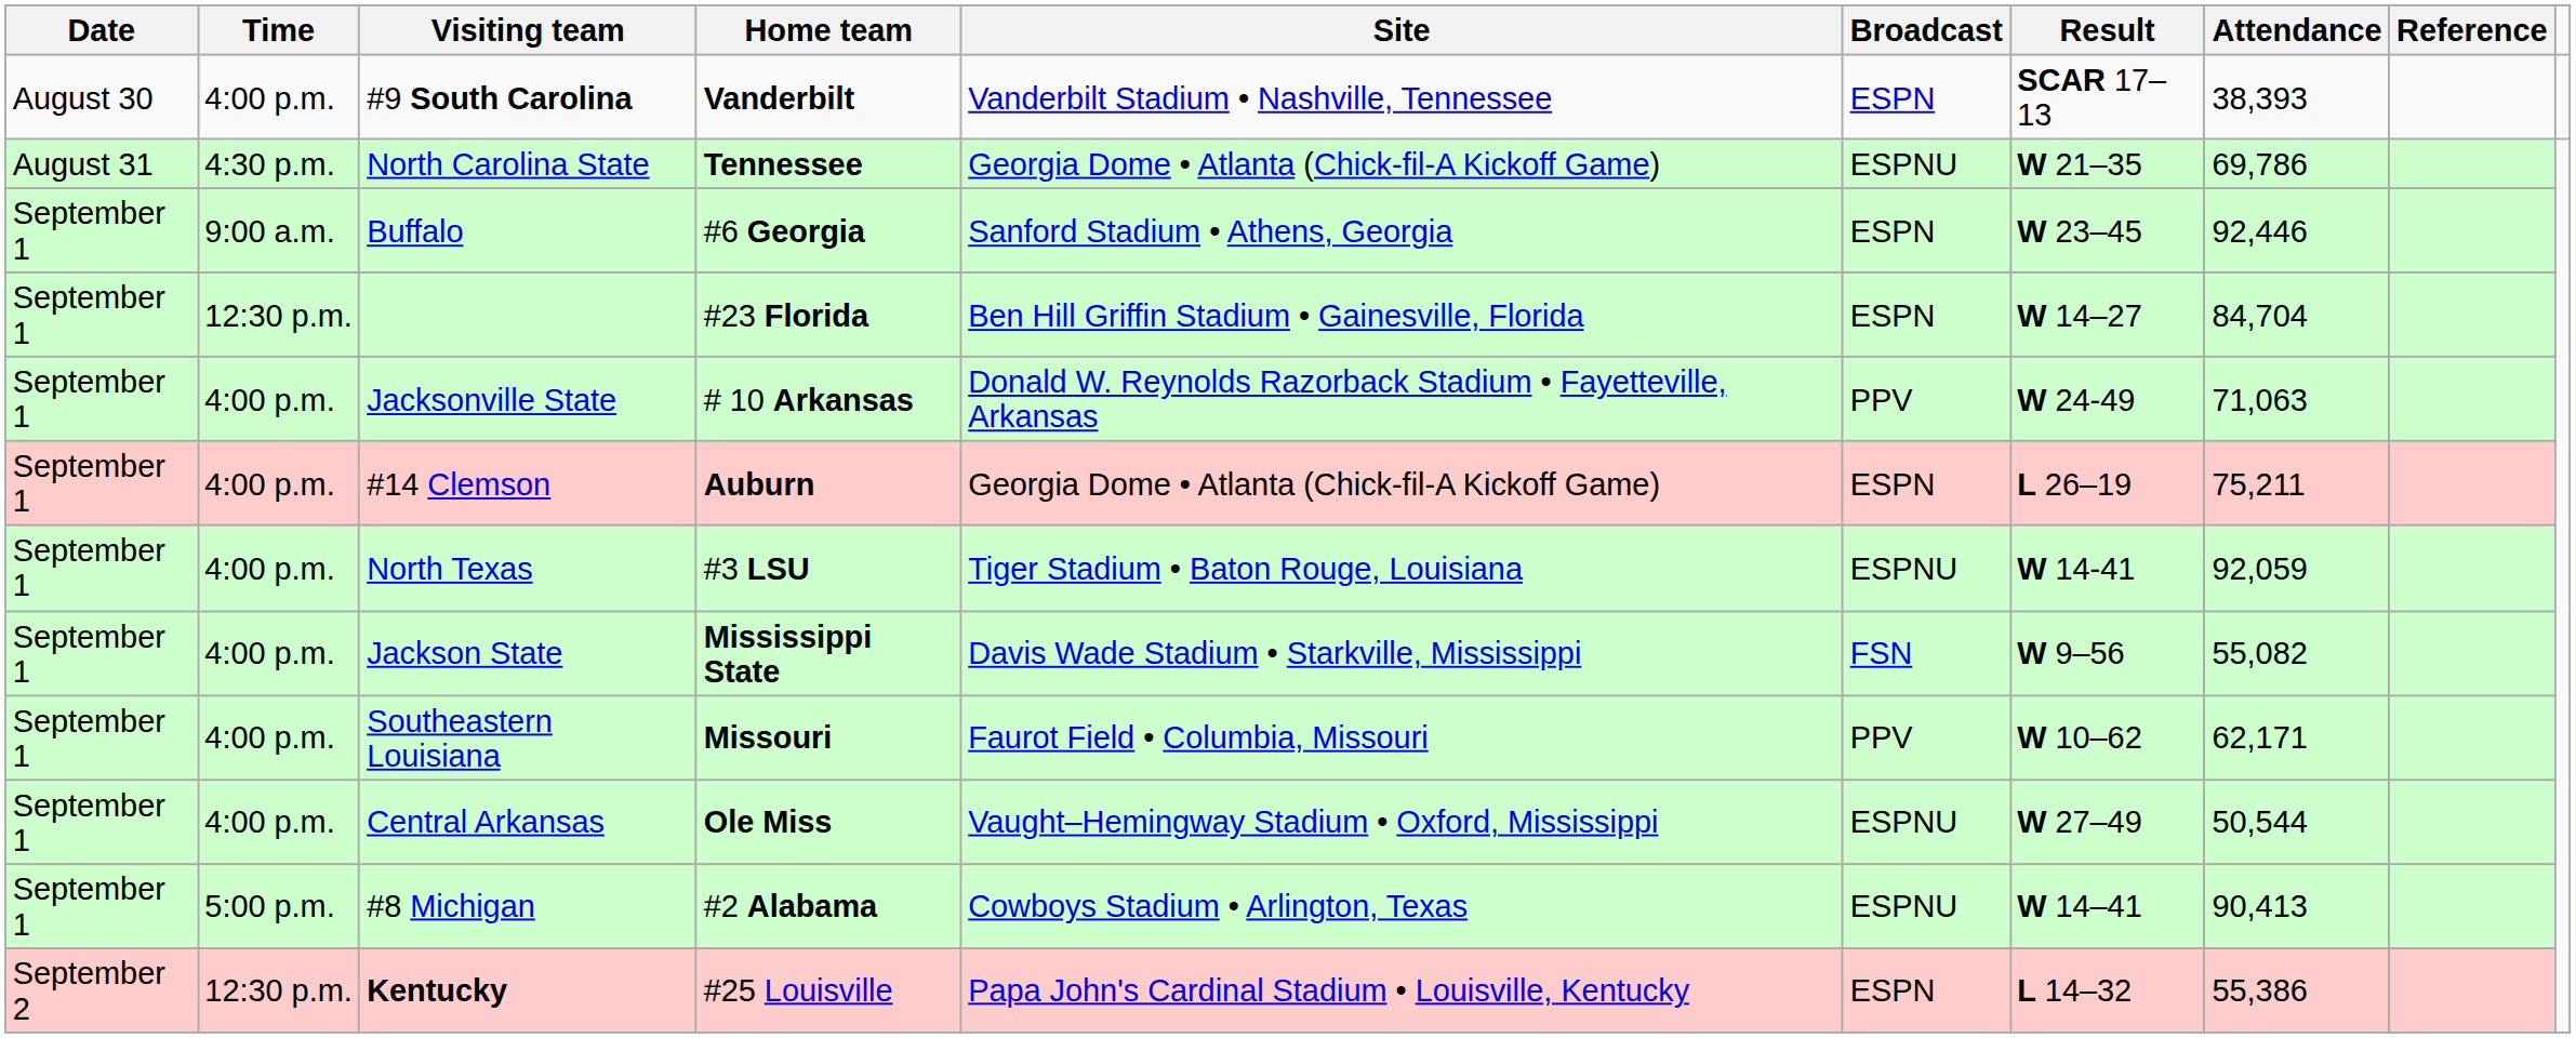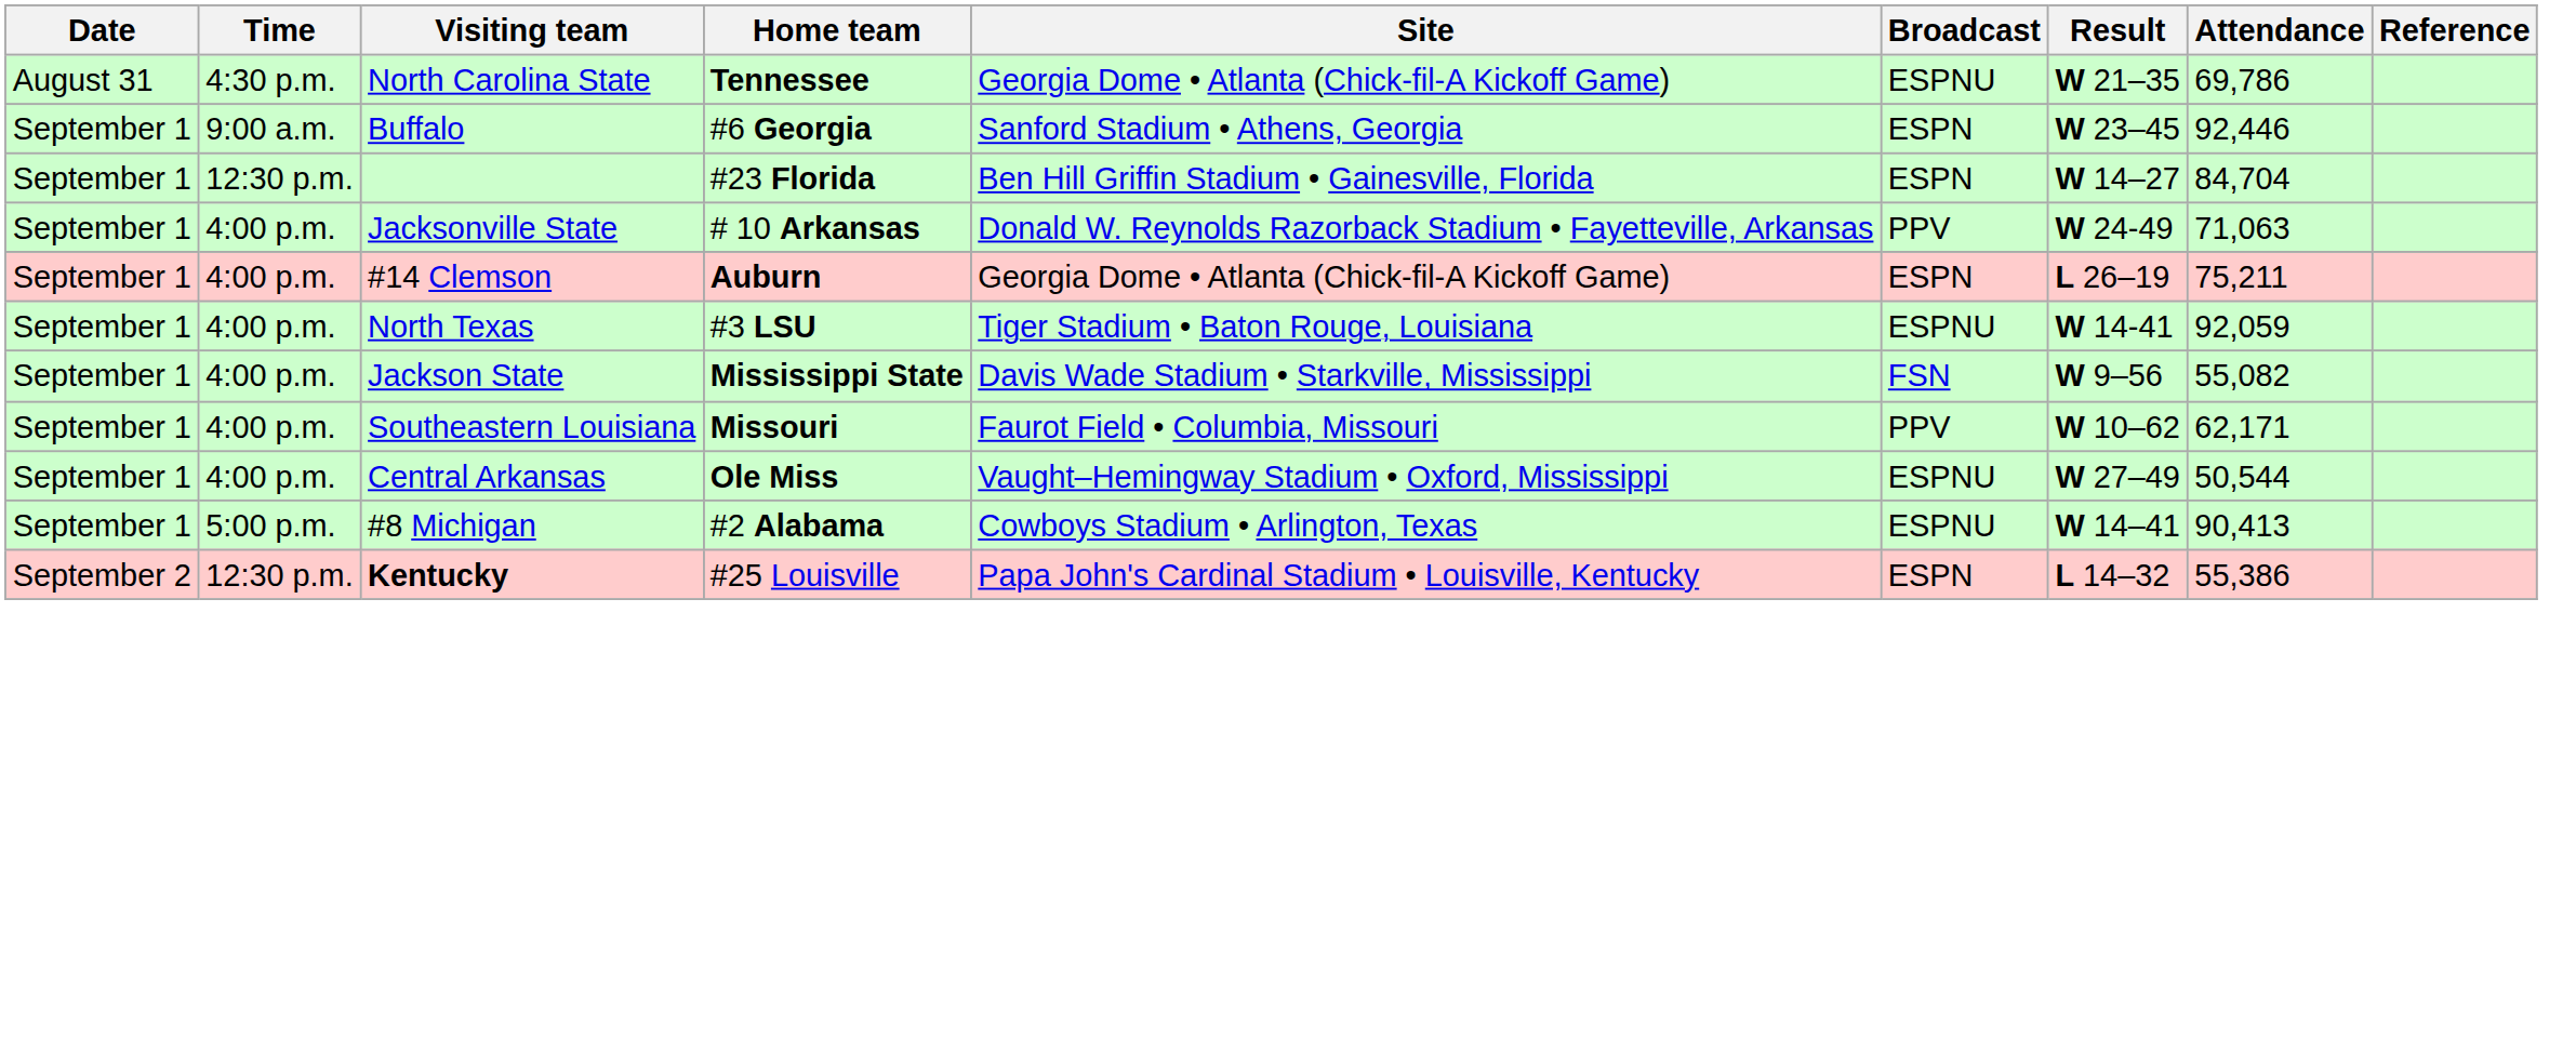- row: August 30 | 4:00 p.m. | #9 South Carolina | Vanderbilt | Vanderbilt Stadium • Nashville, Tennessee | ESPN | SCAR 17–13 | 38,393
